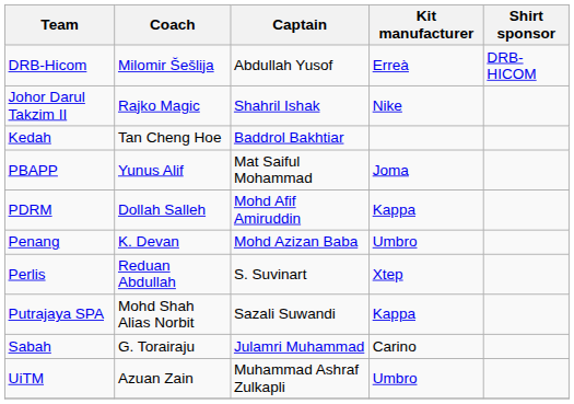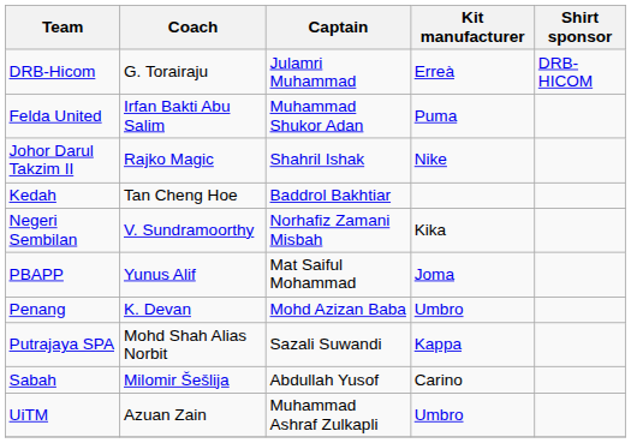DRB-Hicom | Coach: Milomir Šešlija -> G. Torairaju
DRB-Hicom | Captain: Abdullah Yusof -> Julamri Muhammad
+ row: Felda United | Irfan Bakti Abu Salim | Muhammad Shukor Adan | Puma
+ row: Negeri Sembilan | V. Sundramoorthy | Norhafiz Zamani Misbah | Kika
- row: PDRM | Dollah Salleh | Mohd Afif Amiruddin | Kappa
- row: Perlis | Reduan Abdullah | S. Suvinart | Xtep
Sabah | Coach: G. Torairaju -> Milomir Šešlija
Sabah | Captain: Julamri Muhammad -> Abdullah Yusof
